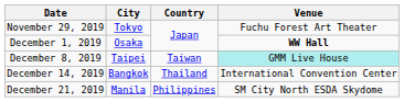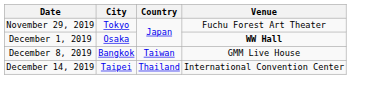December 8, 2019 | City: Taipei -> Bangkok
December 8, 2019 | Venue: paleturquoise background -> no background
December 14, 2019 | City: Bangkok -> Taipei
- row: December 21, 2019 | Manila | Philippines | SM City North ESDA Skydome
